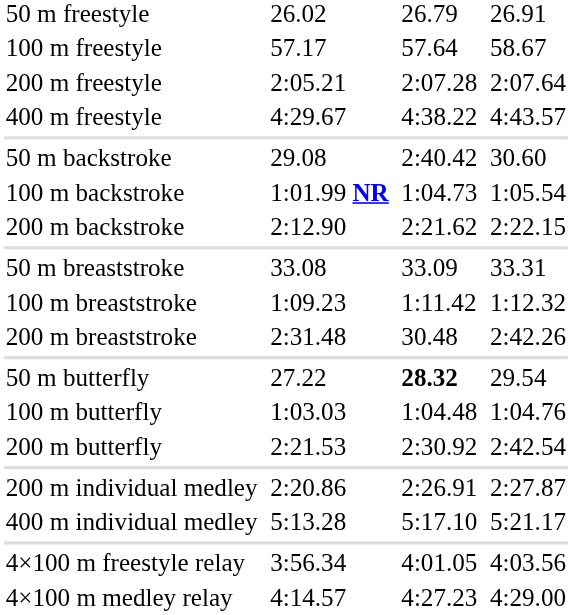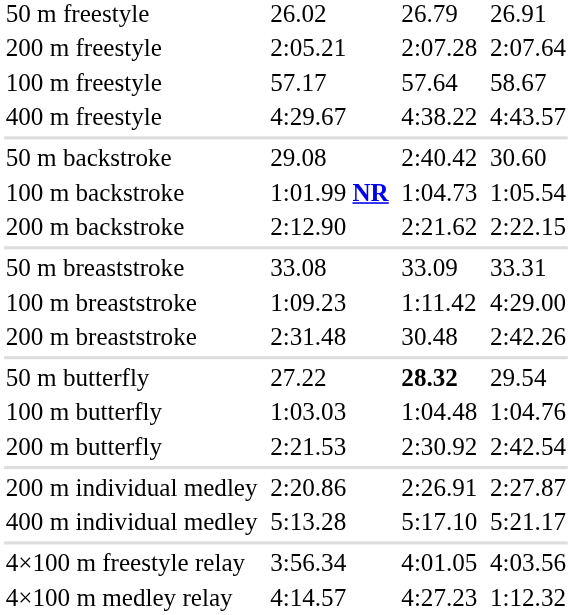rows swapped: 100 m freestyle <-> 200 m freestyle
100 m breaststroke | column 7: 1:12.32 -> 4:29.00
4×100 m medley relay | column 7: 4:29.00 -> 1:12.32
